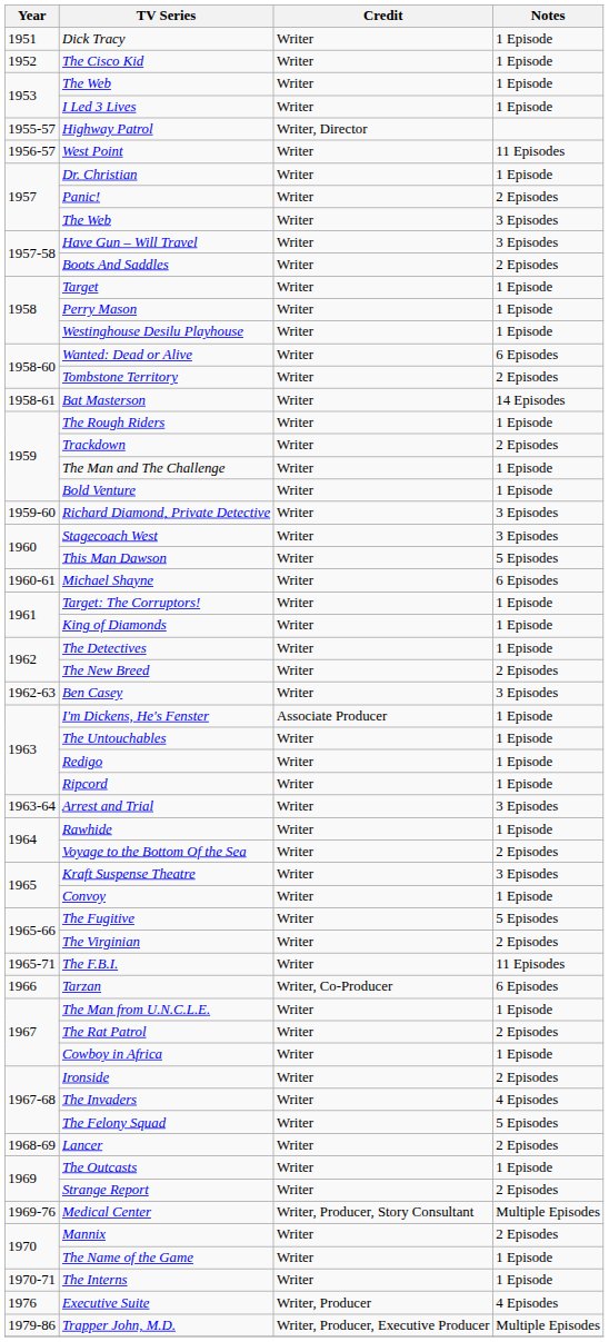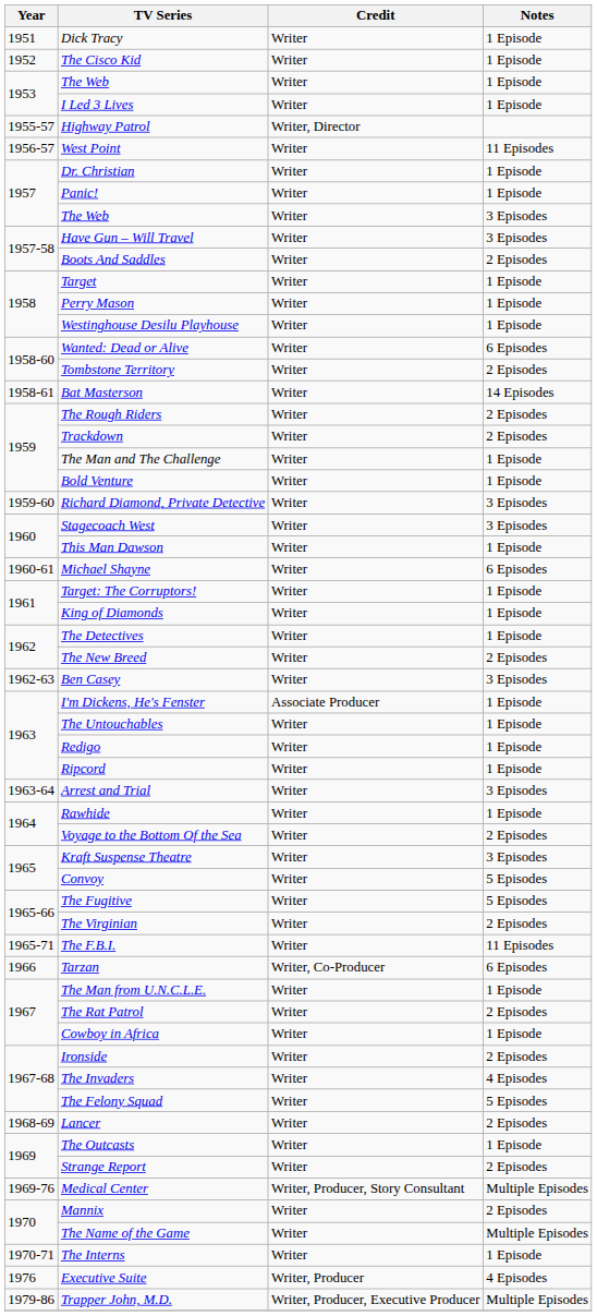Panic! | Notes: 2 Episodes -> 1 Episode
The Rough Riders | Notes: 1 Episode -> 2 Episodes
This Man Dawson | Notes: 5 Episodes -> 1 Episode
Convoy | Notes: 1 Episode -> 5 Episodes
The Name of the Game | Notes: 1 Episode -> Multiple Episodes
